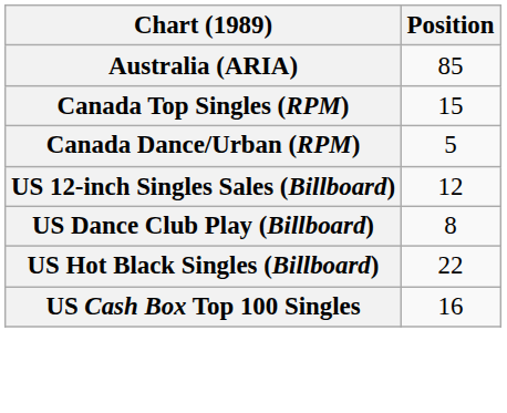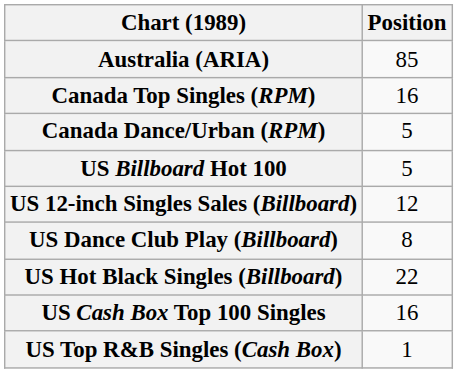Canada Top Singles (RPM) | Position: 15 -> 16
+ row: US Billboard Hot 100 | 5
+ row: US Top R&B Singles (Cash Box) | 1
